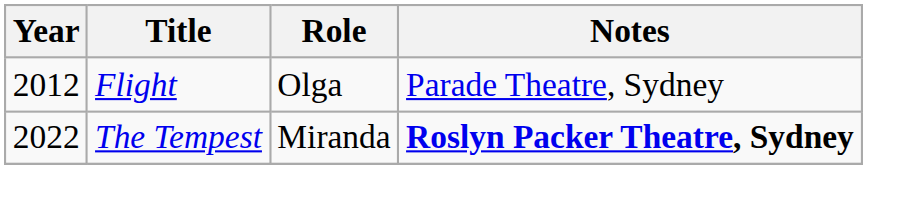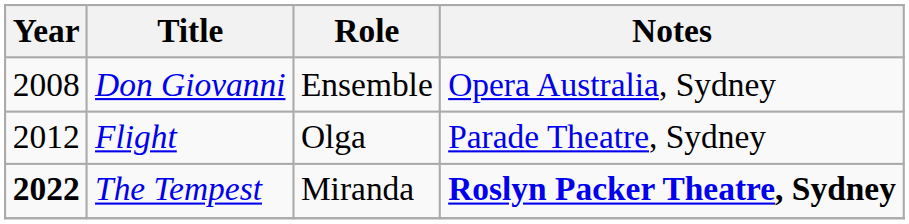+ row: 2008 | Don Giovanni | Ensemble | Opera Australia, Sydney
The Tempest | Year: normal -> bold
